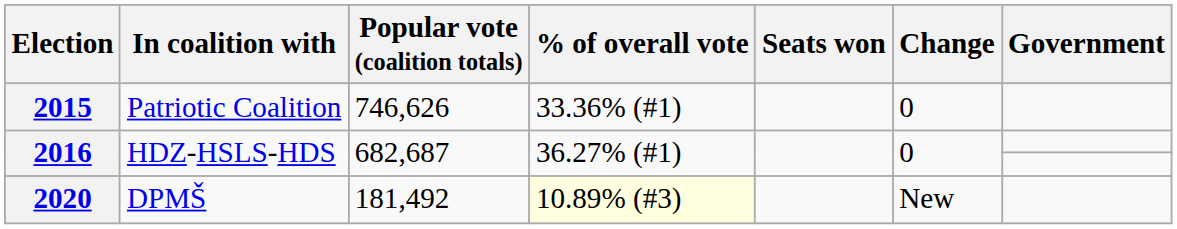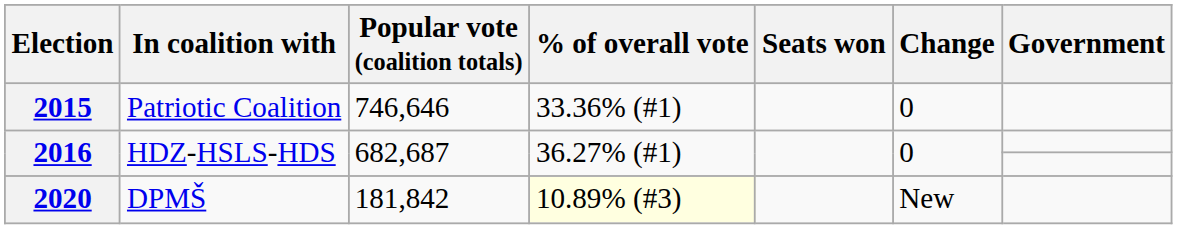2015 | Popular vote (coalition totals): 746,626 -> 746,646
2020 | Popular vote (coalition totals): 181,492 -> 181,842
